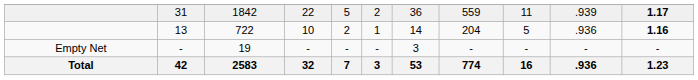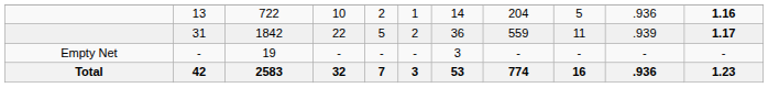rows swapped: 13 <-> 31
